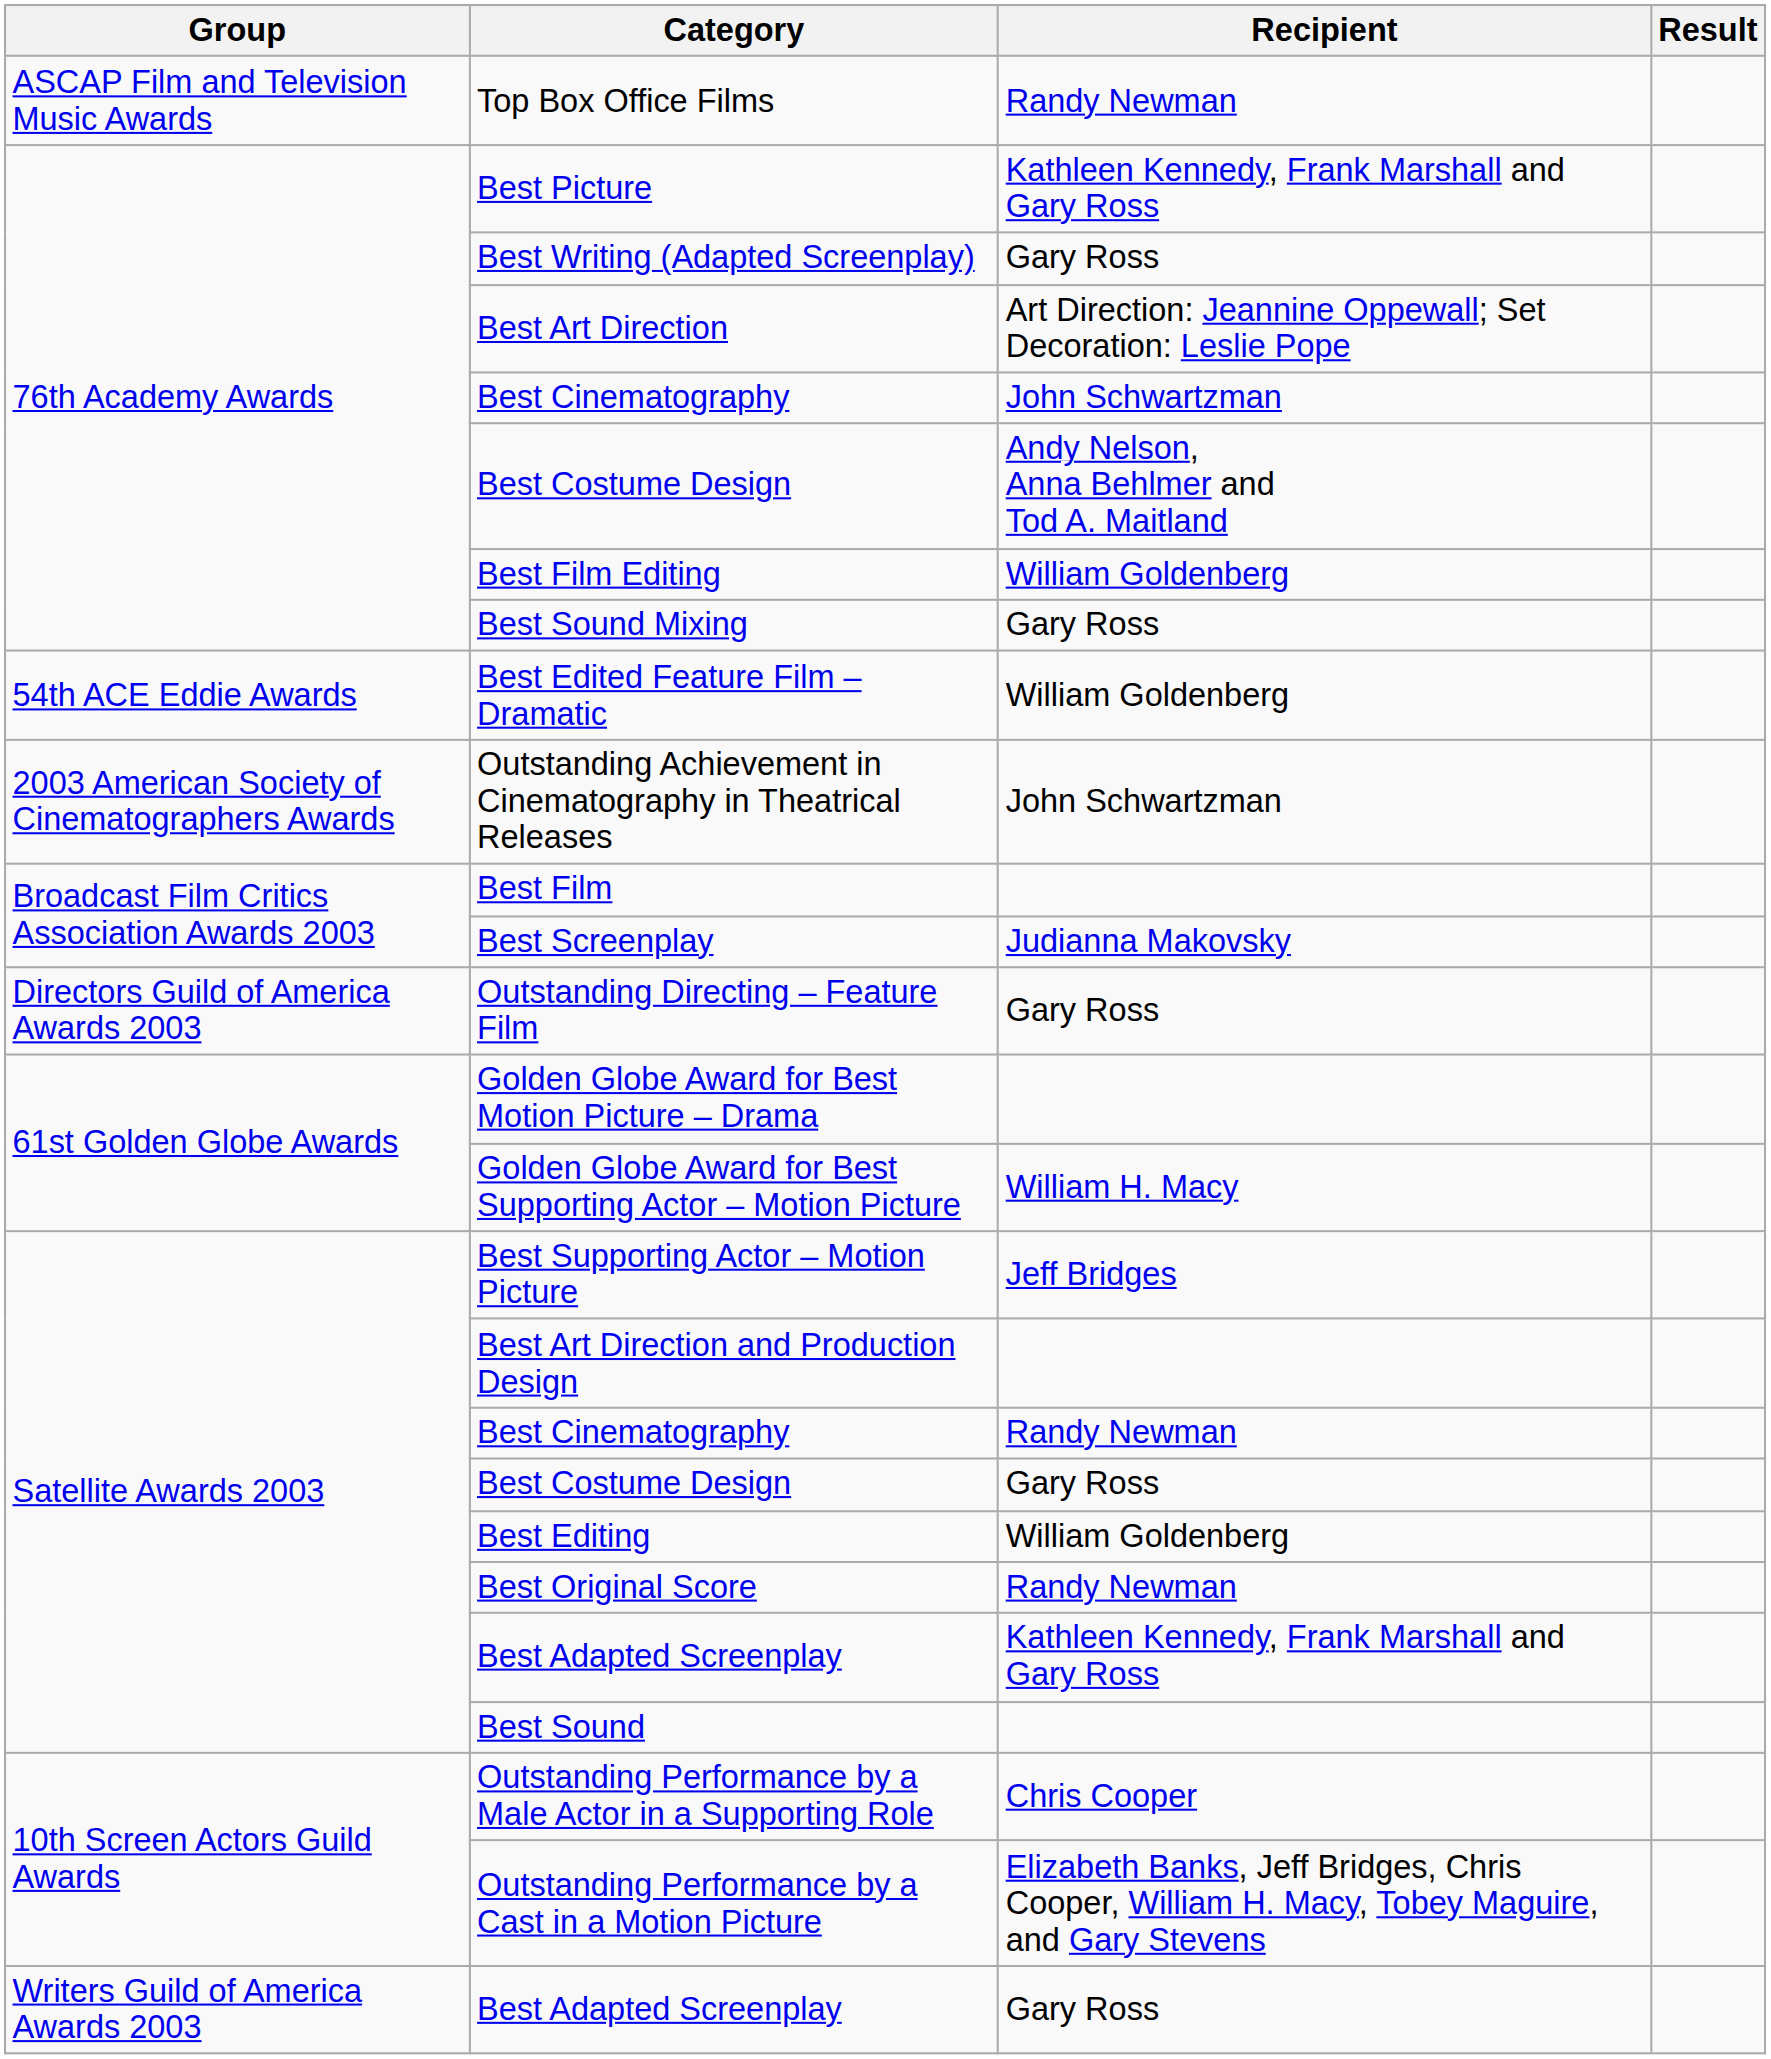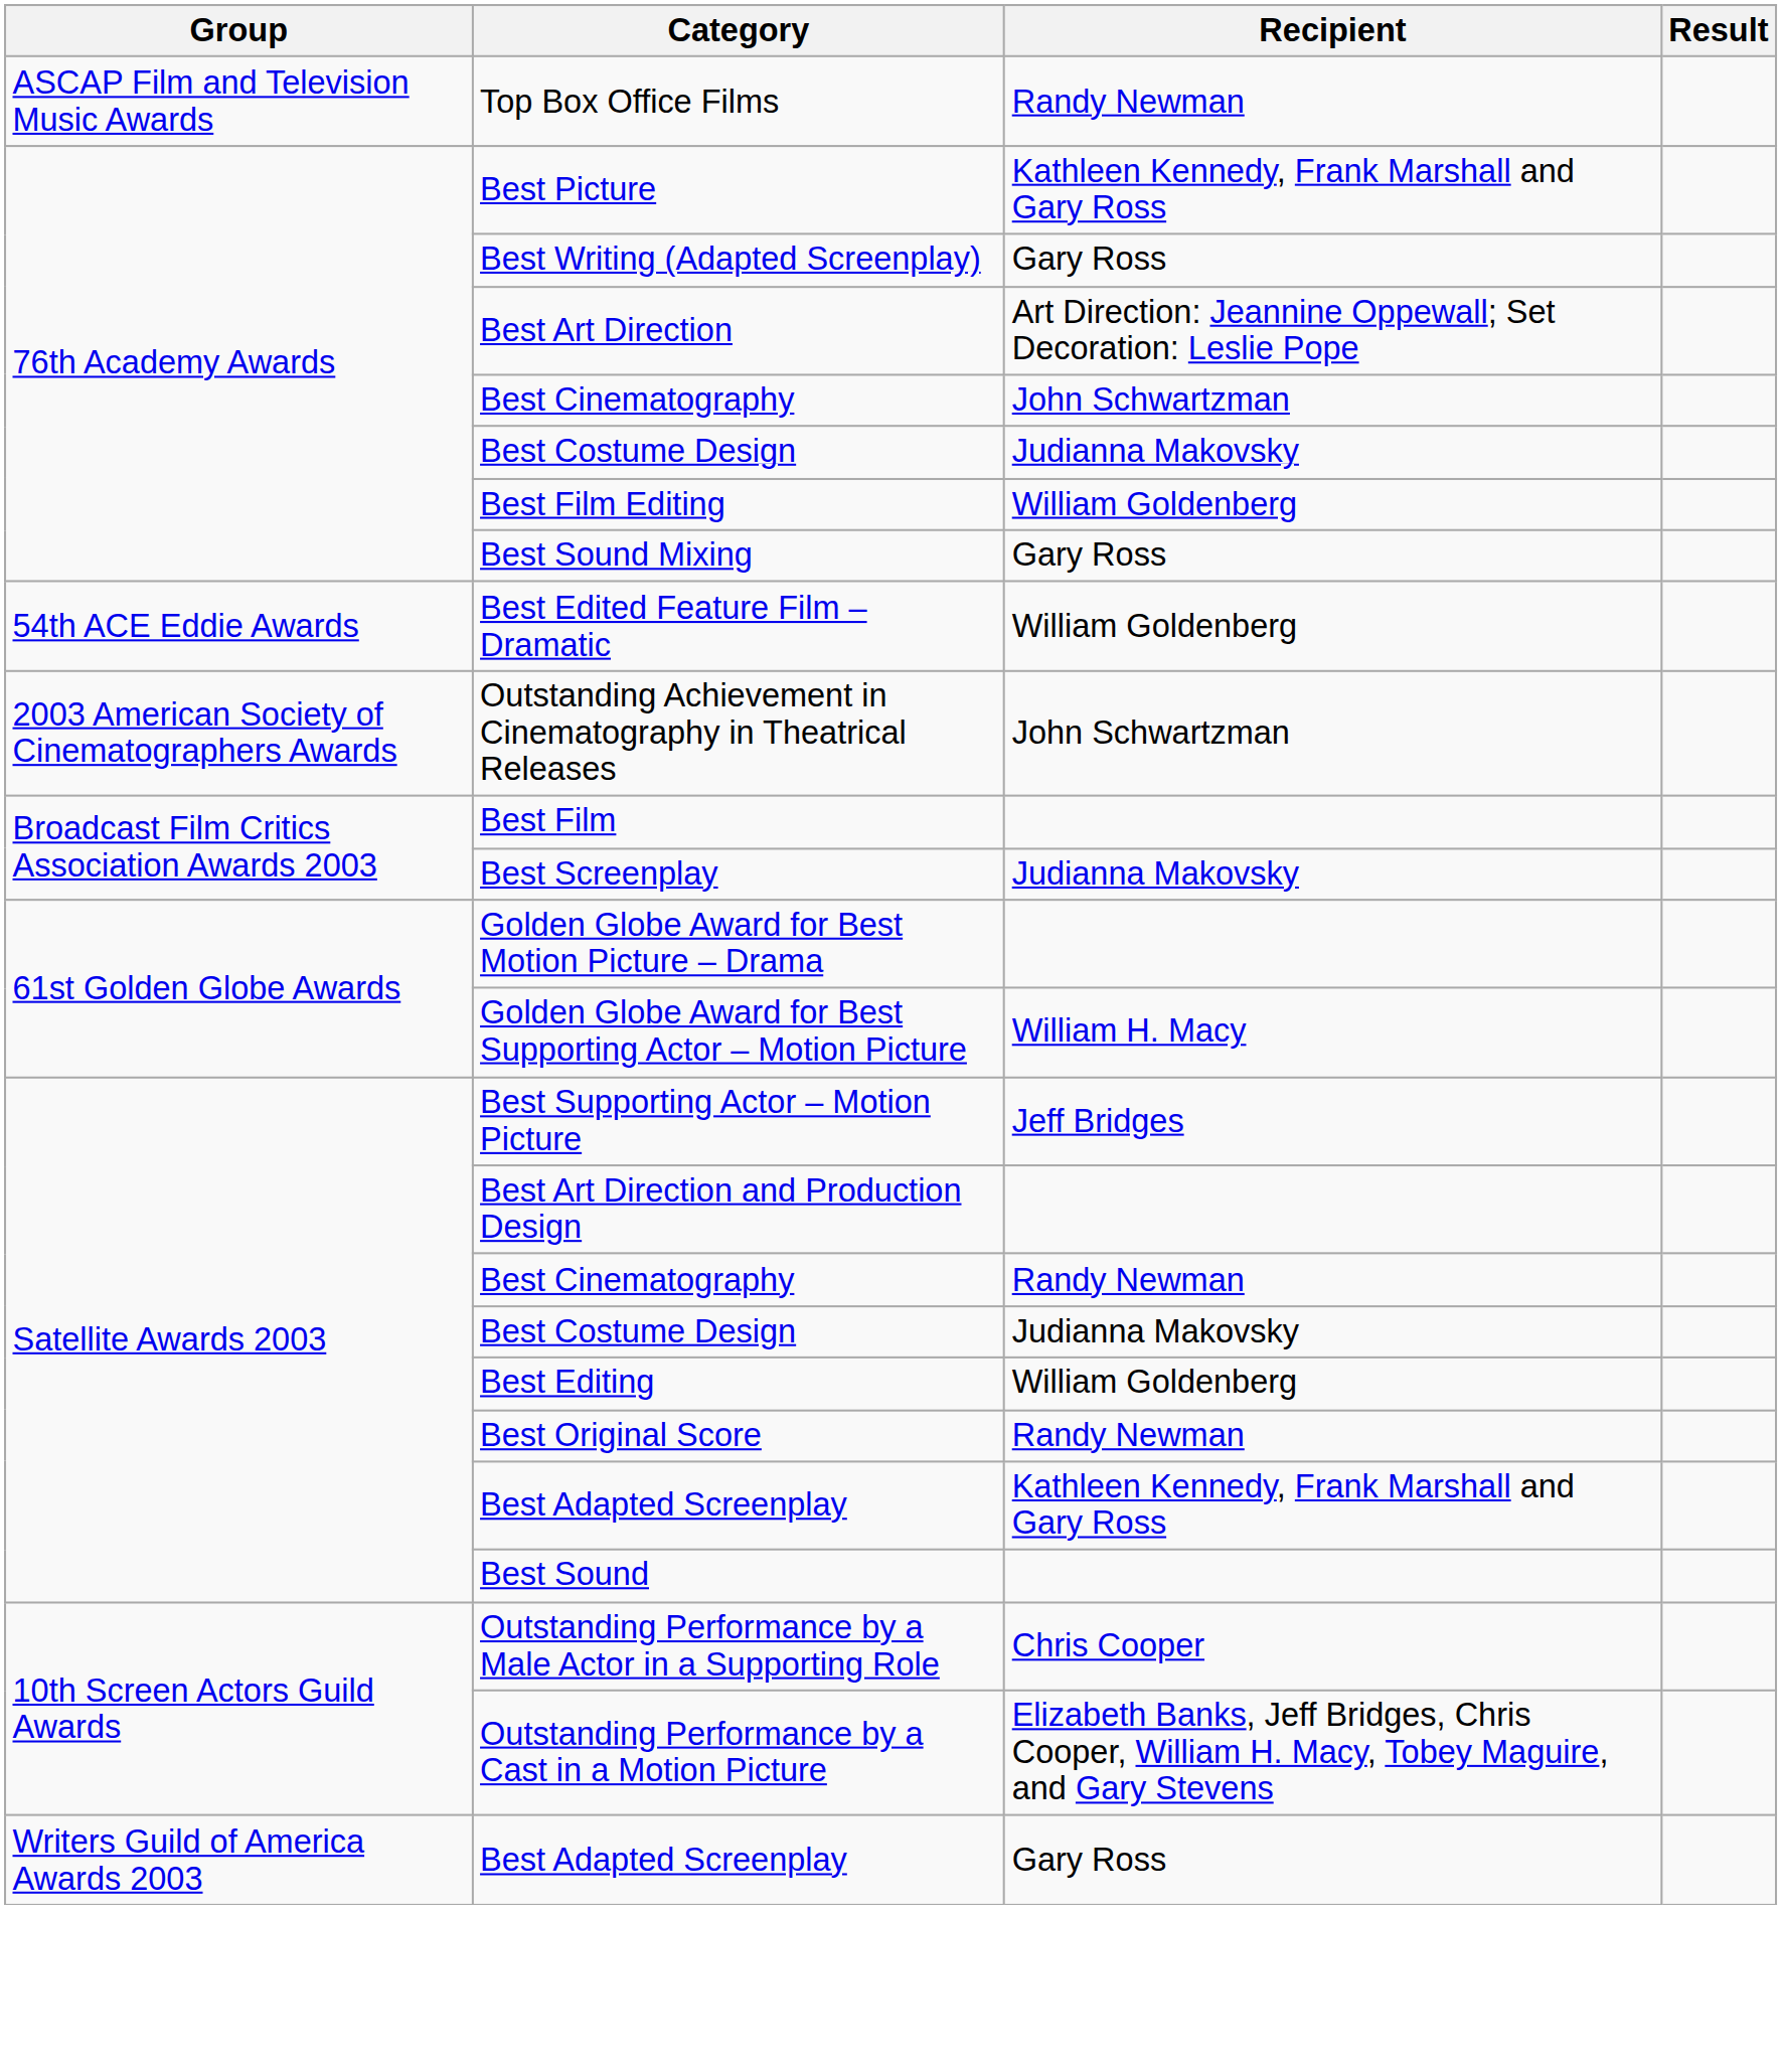76th Academy Awards / Best Costume Design | Recipient: Andy Nelson, Anna Behlmer and Tod A. Maitland -> Judianna Makovsky
- row: Directors Guild of America Awards 2003 | Outstanding Directing – Feature Film | Gary Ross
Satellite Awards 2003 / Best Costume Design | Recipient: Gary Ross -> Judianna Makovsky
